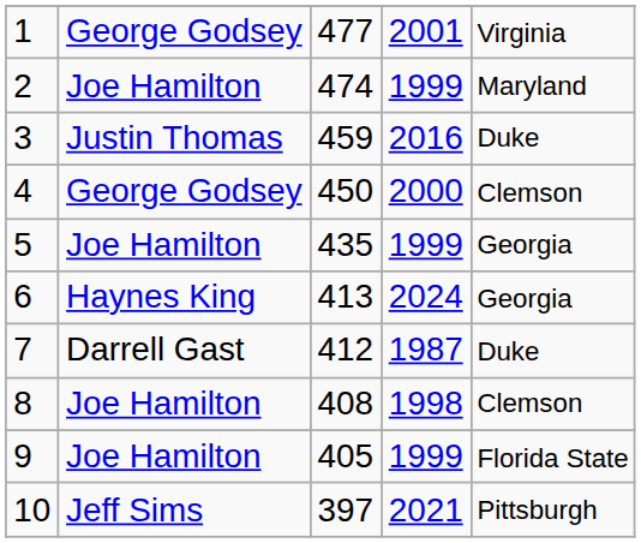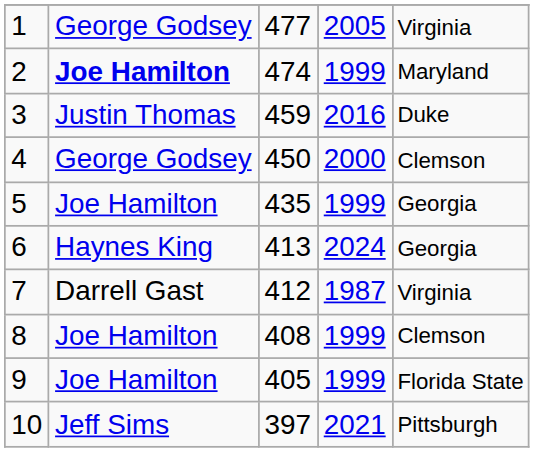1 | column 4: 2001 -> 2005
2 | column 2: normal -> bold
7 | column 5: Duke -> Virginia
8 | column 4: 1998 -> 1999
